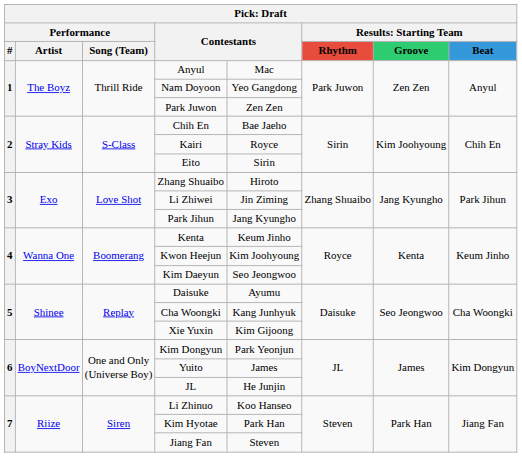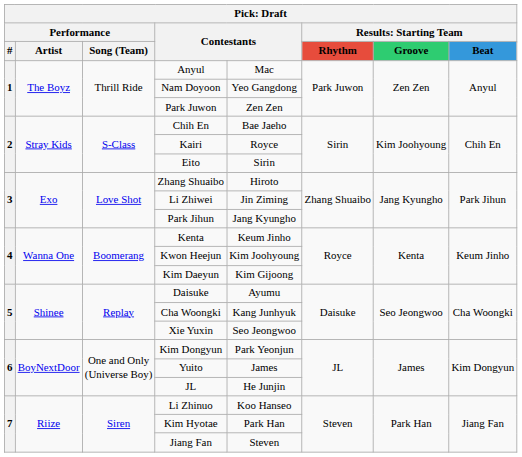Kim Daeyun | column 5: Seo Jeongwoo -> Kim Gijoong
Xie Yuxin | column 5: Kim Gijoong -> Seo Jeongwoo
